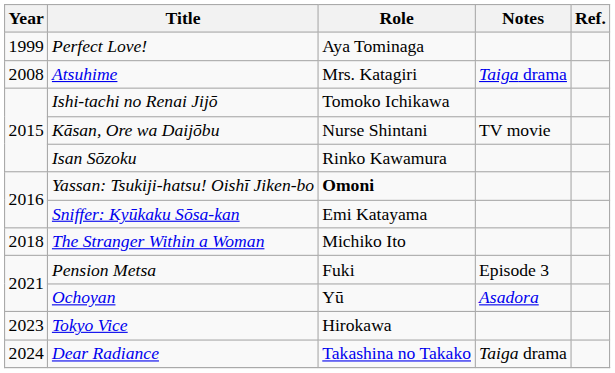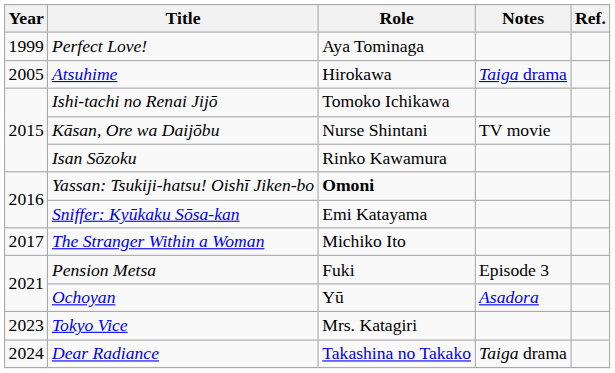Atsuhime | Year: 2008 -> 2005
Atsuhime | Role: Mrs. Katagiri -> Hirokawa
The Stranger Within a Woman | Year: 2018 -> 2017
Tokyo Vice | Role: Hirokawa -> Mrs. Katagiri
